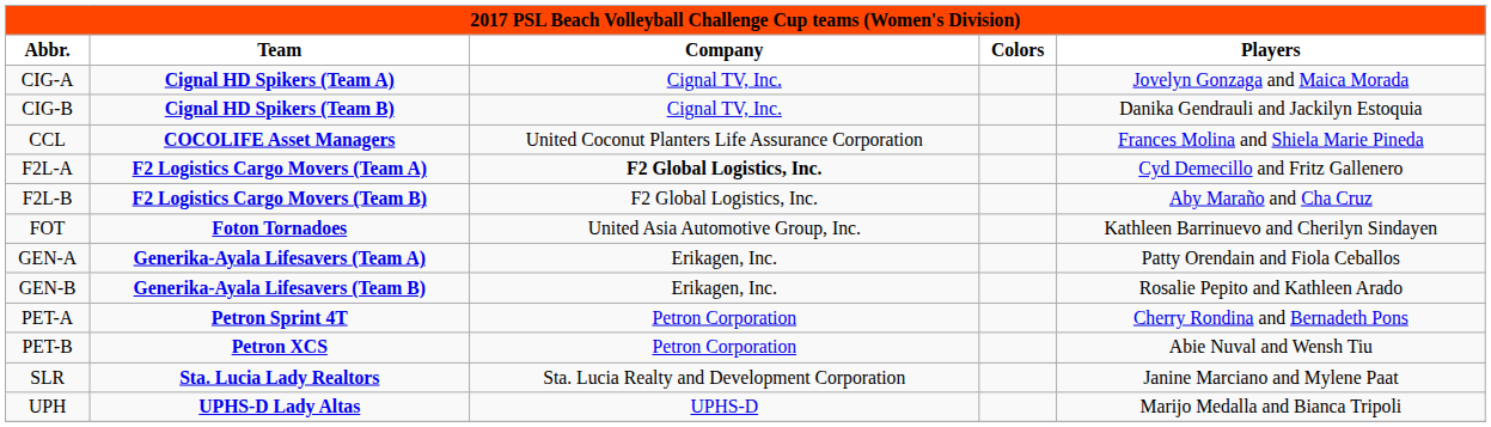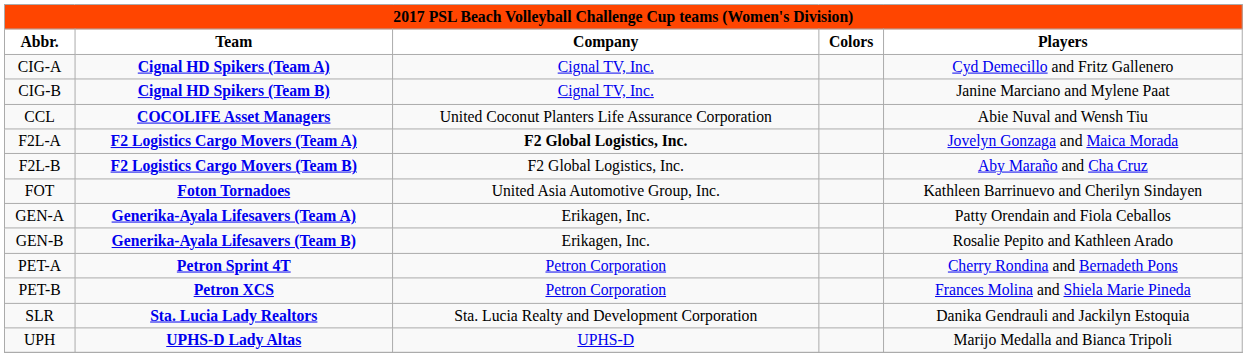CIG-A | Players: Jovelyn Gonzaga and Maica Morada -> Cyd Demecillo and Fritz Gallenero
CIG-B | Players: Danika Gendrauli and Jackilyn Estoquia -> Janine Marciano and Mylene Paat
CCL | Players: Frances Molina and Shiela Marie Pineda -> Abie Nuval and Wensh Tiu
F2L-A | Players: Cyd Demecillo and Fritz Gallenero -> Jovelyn Gonzaga and Maica Morada
PET-B | Players: Abie Nuval and Wensh Tiu -> Frances Molina and Shiela Marie Pineda
SLR | Players: Janine Marciano and Mylene Paat -> Danika Gendrauli and Jackilyn Estoquia
